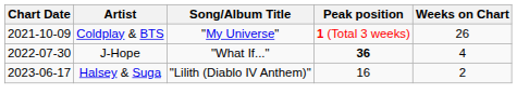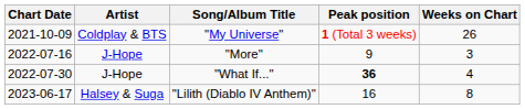+ row: 2022-07-16 | J-Hope | "More" | 9 | 3
"Lilith (Diablo IV Anthem)" | Weeks on Chart: 2 -> 8
